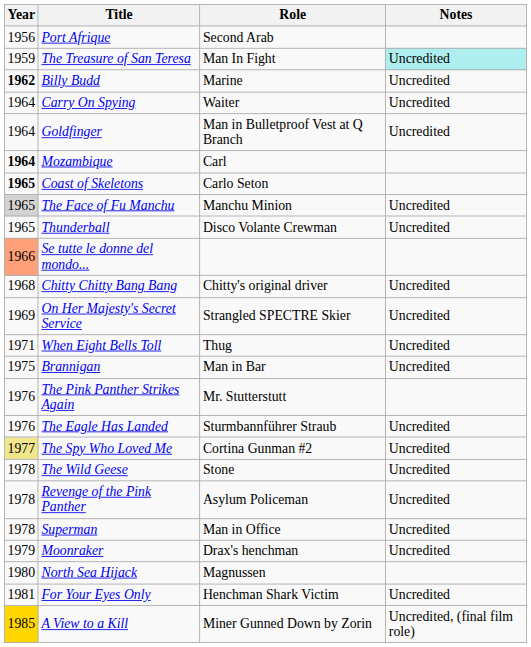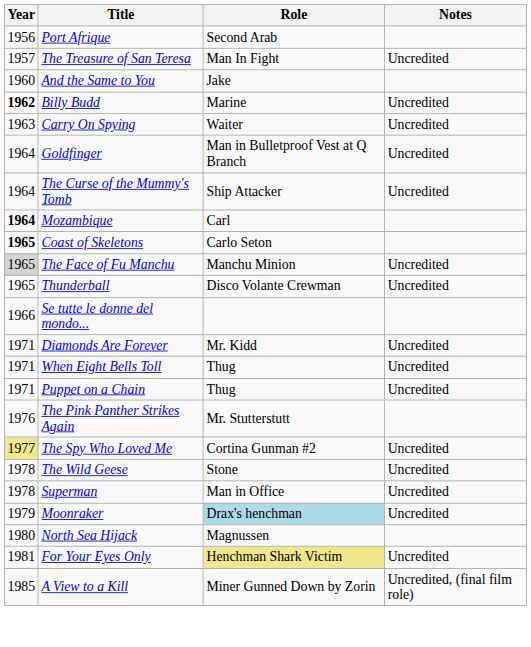The Treasure of San Teresa | Year: 1959 -> 1957
The Treasure of San Teresa | Notes: paleturquoise background -> no background
+ row: 1960 | And the Same to You | Jake
Carry On Spying | Year: 1964 -> 1963
+ row: 1964 | The Curse of the Mummy's Tomb | Ship Attacker | Uncredited
Se tutte le donne del mondo... | Year: lightsalmon background -> no background
- row: 1968 | Chitty Chitty Bang Bang | Chitty's original driver | Uncredited
- row: 1969 | On Her Majesty's Secret Service | Strangled SPECTRE Skier | Uncredited
+ row: 1971 | Diamonds Are Forever | Mr. Kidd | Uncredited
+ row: 1971 | Puppet on a Chain | Thug | Uncredited
- row: 1975 | Brannigan | Man in Bar | Uncredited
- row: 1976 | The Eagle Has Landed | Sturmbannführer Straub | Uncredited
- row: 1978 | Revenge of the Pink Panther | Asylum Policeman | Uncredited
Moonraker | Role: no background -> lightblue background
For Your Eyes Only | Role: no background -> khaki background
A View to a Kill | Year: gold background -> no background
